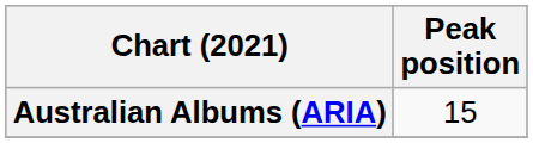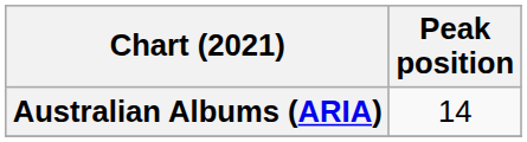Australian Albums (ARIA) | Peak position: 15 -> 14
